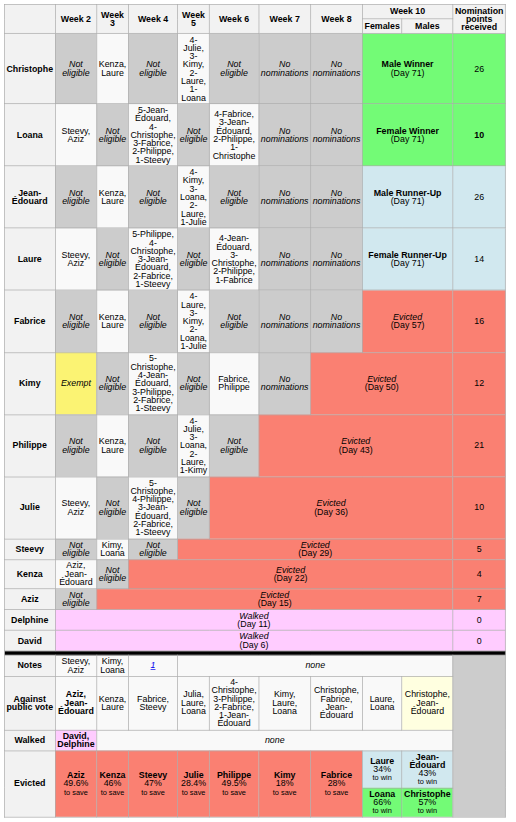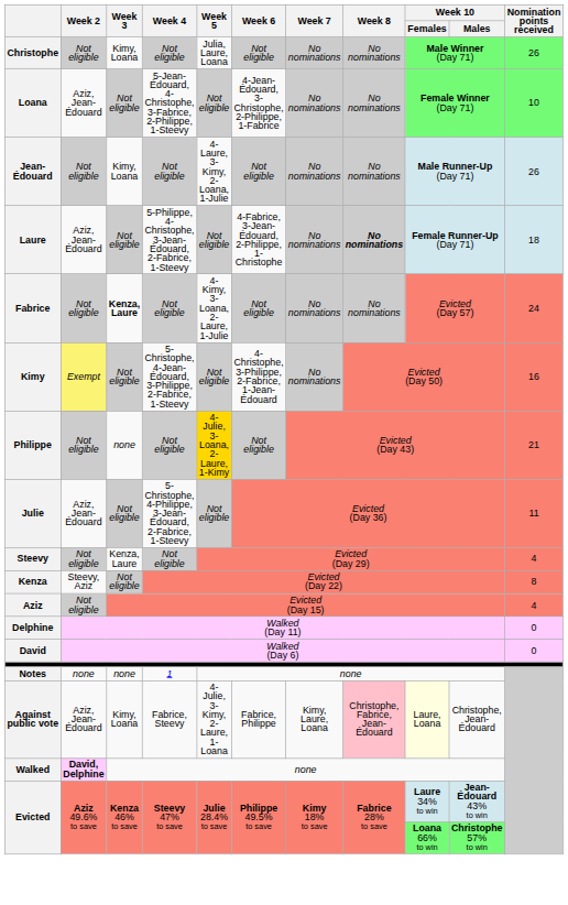Christophe | Week 3: Kenza, Laure -> Kimy, Loana
Christophe | Week 5: 4-Julie, 3-Kimy, 2-Laure, 1-Loana -> Julia, Laure, Loana
Loana | Week 2: Steevy, Aziz -> Aziz, Jean-Édouard
Loana | Week 6: 4-Fabrice, 3-Jean-Édouard, 2-Philippe, 1-Christophe -> 4-Jean-Édouard, 3-Christophe, 2-Philippe, 1-Fabrice
Loana | Nomination points received: bold -> normal
Jean-Édouard | Week 3: Kenza, Laure -> Kimy, Loana
Jean-Édouard | Week 5: 4-Kimy, 3-Loana, 2-Laure, 1-Julie -> 4-Laure, 3-Kimy, 2-Loana, 1-Julie
Laure | Week 2: Steevy, Aziz -> Aziz, Jean-Édouard
Laure | Week 6: 4-Jean-Édouard, 3-Christophe, 2-Philippe, 1-Fabrice -> 4-Fabrice, 3-Jean-Édouard, 2-Philippe, 1-Christophe
Laure | Week 8: normal -> bold
Laure | Nomination points received: 14 -> 18
Fabrice | Week 3: normal -> bold
Fabrice | Week 5: 4-Laure, 3-Kimy, 2-Loana, 1-Julie -> 4-Kimy, 3-Loana, 2-Laure, 1-Julie
Fabrice | Nomination points received: 16 -> 24
Kimy | Week 6: Fabrice, Philippe -> 4-Christophe, 3-Philippe, 2-Fabrice, 1-Jean-Édouard
Kimy | Nomination points received: 12 -> 16
Philippe | Week 3: Kenza, Laure -> none
Philippe | Week 5: no background -> gold background
Julie | Week 2: Steevy, Aziz -> Aziz, Jean-Édouard
Julie | Nomination points received: 10 -> 11
Steevy | Week 3: Kimy, Loana -> Kenza, Laure
Steevy | Nomination points received: 5 -> 4
Kenza | Week 2: Aziz, Jean-Édouard -> Steevy, Aziz
Kenza | Nomination points received: 4 -> 8
Aziz | Nomination points received: 7 -> 4
Notes | Week 2: Steevy, Aziz -> none
Notes | Week 3: Kimy, Loana -> none
Against public vote | Week 2: bold -> normal
Against public vote | Week 3: Kenza, Laure -> Kimy, Loana
Against public vote | Week 5: Julia, Laure, Loana -> 4-Julie, 3-Kimy, 2-Laure, 1-Loana
Against public vote | Week 6: 4-Christophe, 3-Philippe, 2-Fabrice, 1-Jean-Édouard -> Fabrice, Philippe
Against public vote | Week 8: no background -> pink background
Against public vote | Week 10 / Females: no background -> lightyellow background
Against public vote | Week 10 / Males: lightyellow background -> no background
